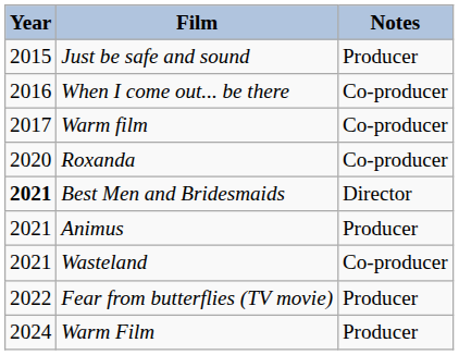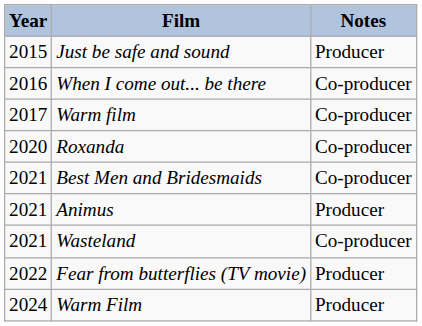Best Men and Bridesmaids | Year: bold -> normal
Best Men and Bridesmaids | Notes: Director -> Co-producer
